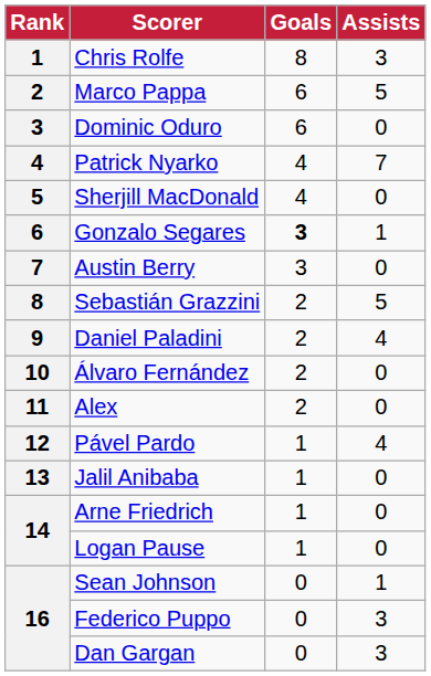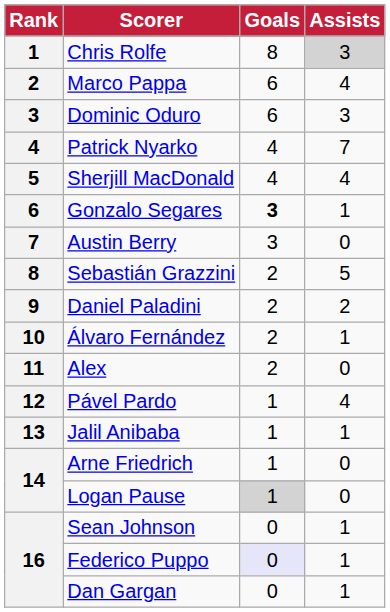Chris Rolfe | Assists: no background -> lightgrey background
Marco Pappa | Assists: 5 -> 4
Dominic Oduro | Assists: 0 -> 3
Sherjill MacDonald | Assists: 0 -> 4
Daniel Paladini | Assists: 4 -> 2
Álvaro Fernández | Assists: 0 -> 1
Jalil Anibaba | Assists: 0 -> 1
Logan Pause | Goals: no background -> lightgrey background
Federico Puppo | Goals: no background -> lavender background
Federico Puppo | Assists: 3 -> 1
Dan Gargan | Assists: 3 -> 1
